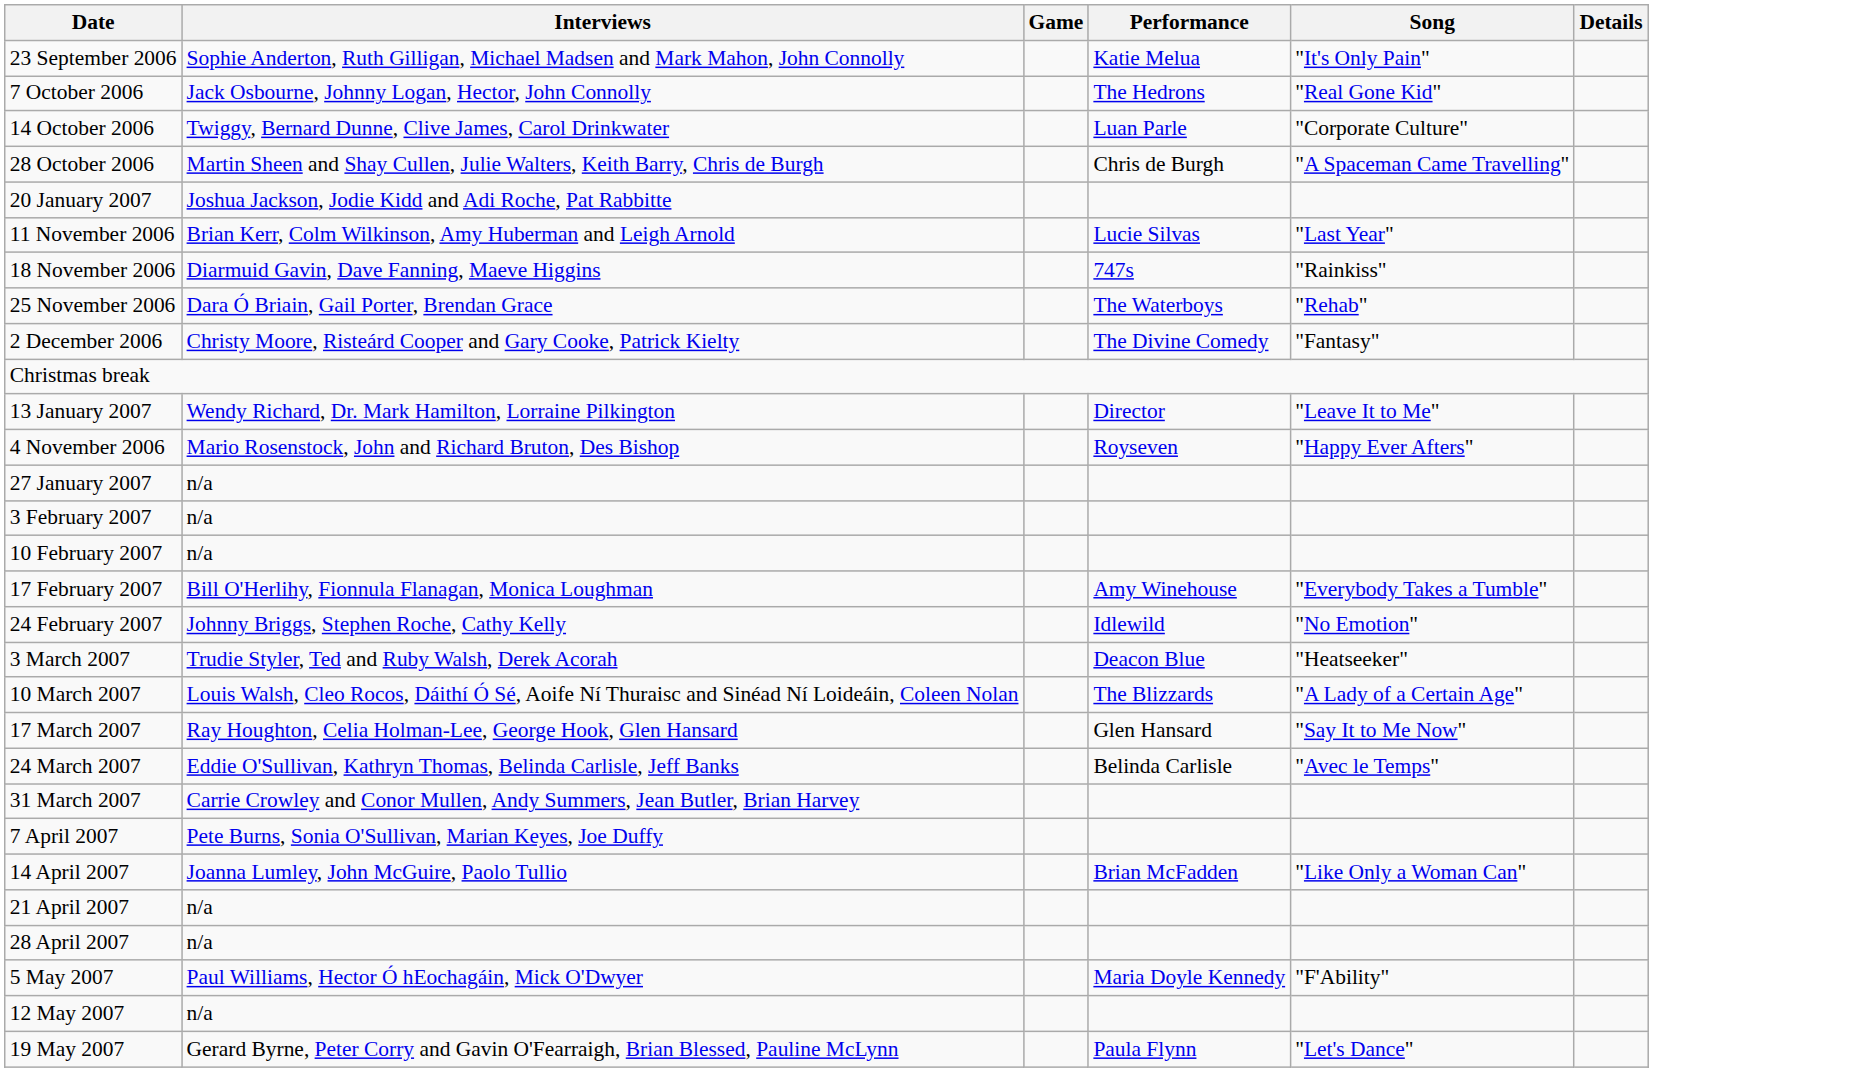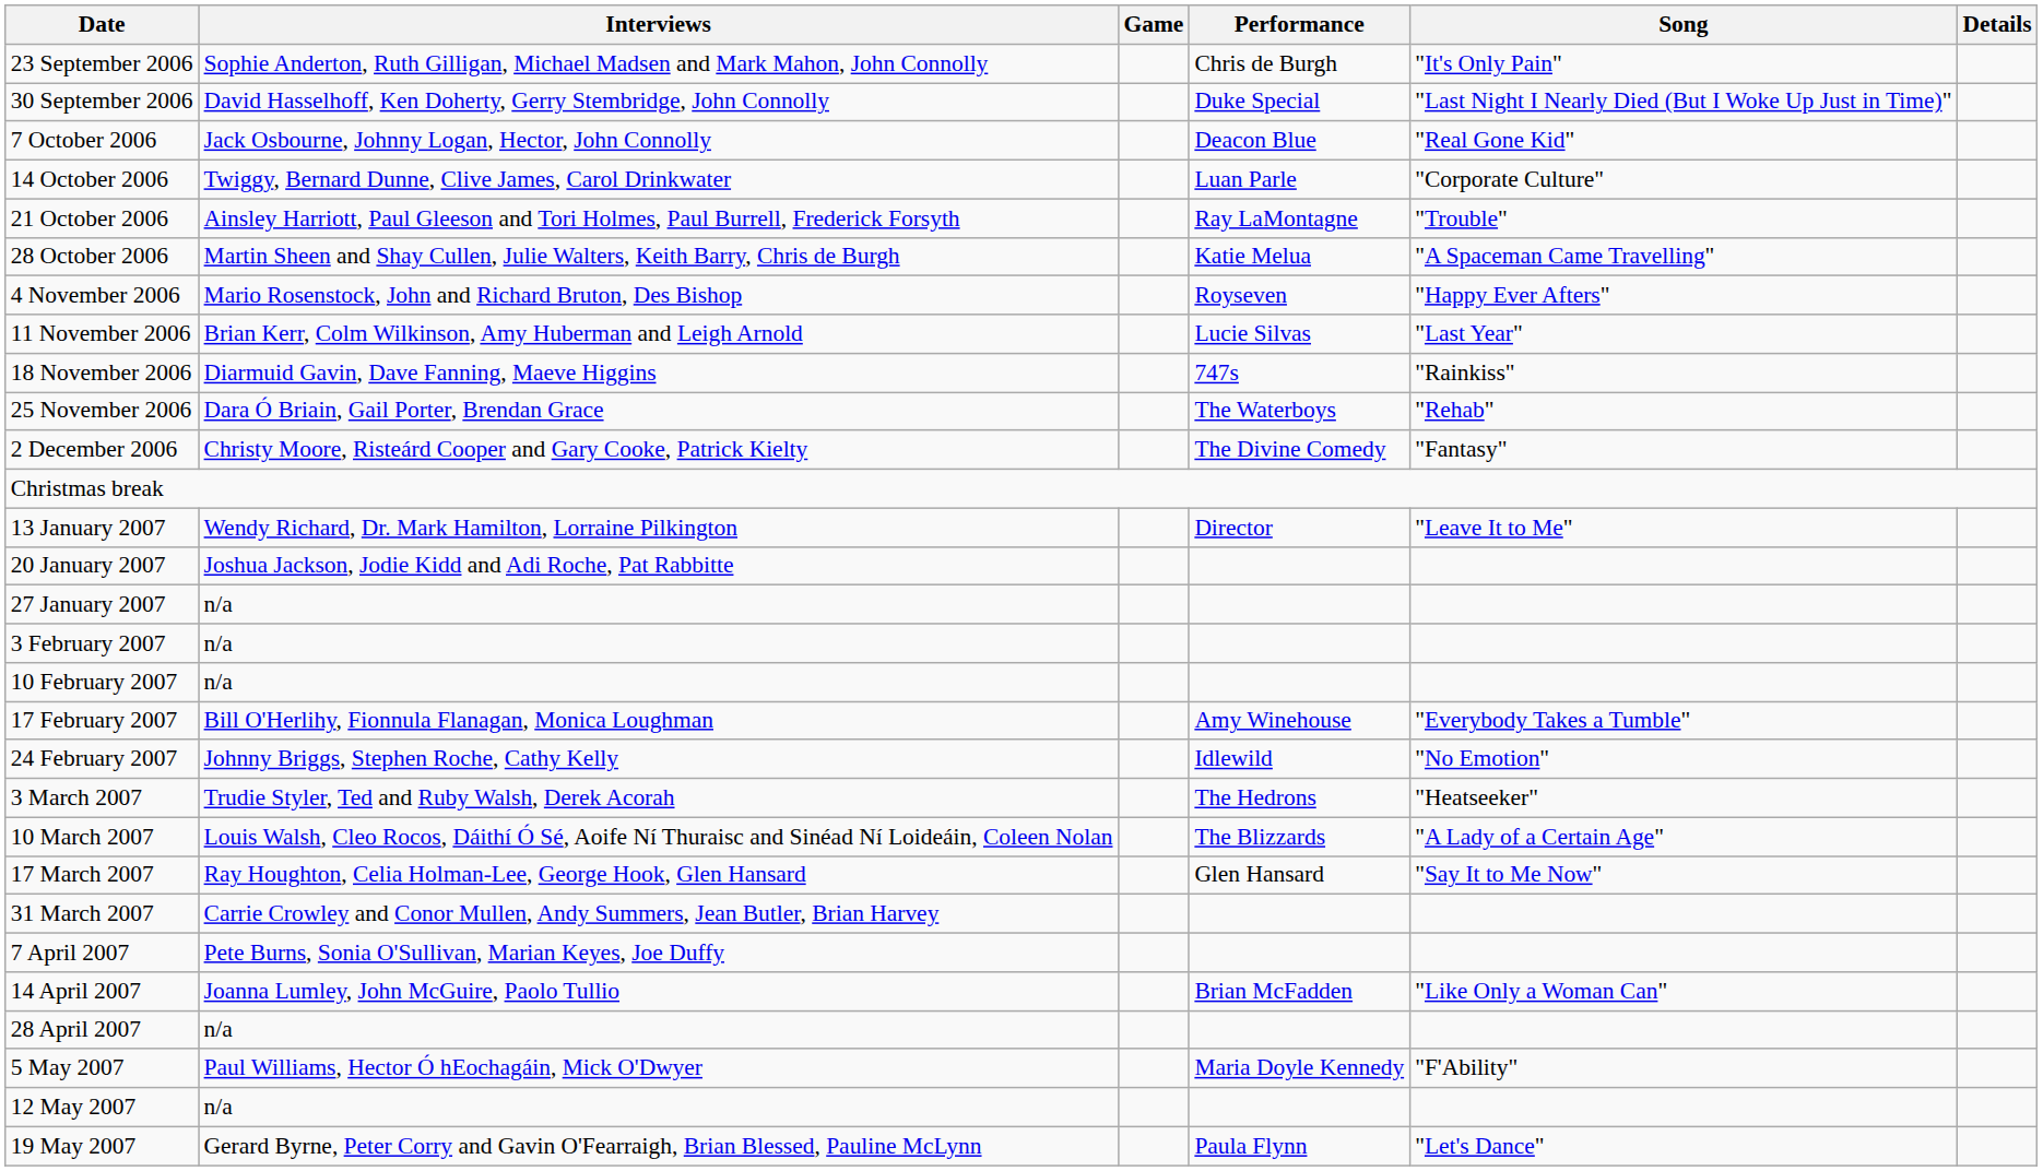23 September 2006 | Performance: Katie Melua -> Chris de Burgh
+ row: 30 September 2006 | David Hasselhoff, Ken Doherty, Gerry Stembridge, John Connolly | Duke Special | "Last Night I Nearly Died (But I Woke Up Just in Time)"
7 October 2006 | Performance: The Hedrons -> Deacon Blue
+ row: 21 October 2006 | Ainsley Harriott, Paul Gleeson and Tori Holmes, Paul Burrell, Frederick Forsyth | Ray LaMontagne | "Trouble"
28 October 2006 | Performance: Chris de Burgh -> Katie Melua
rows swapped: 4 November 2006 <-> 20 January 2007
3 March 2007 | Performance: Deacon Blue -> The Hedrons
- row: 24 March 2007 | Eddie O'Sullivan, Kathryn Thomas, Belinda Carlisle, Jeff Banks | Belinda Carlisle | "Avec le Temps"
- row: 21 April 2007 | n/a
